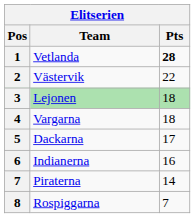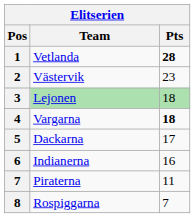Västervik | Pts: 22 -> 23
Vargarna | Pts: normal -> bold
Piraterna | Pts: 14 -> 11
